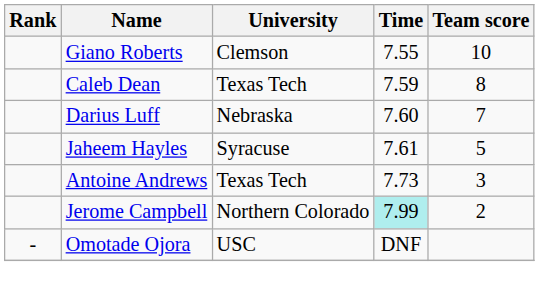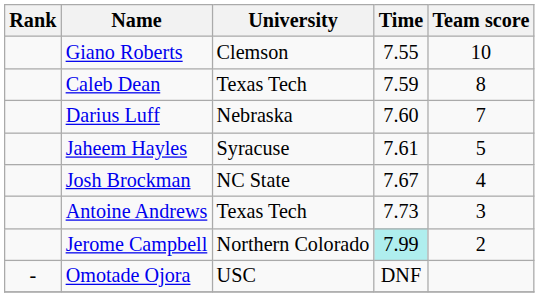+ row: Josh Brockman | NC State | 7.67 | 4
